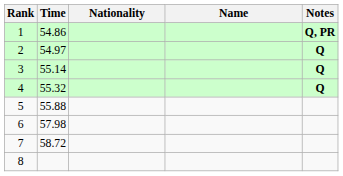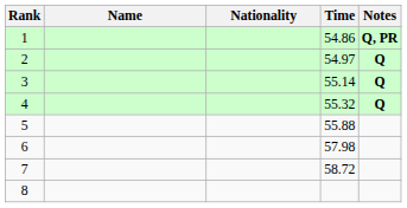columns swapped: Name <-> Time
